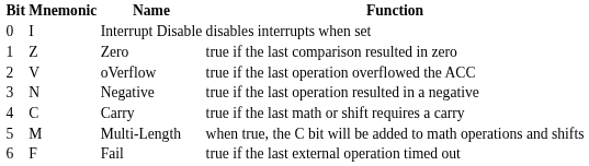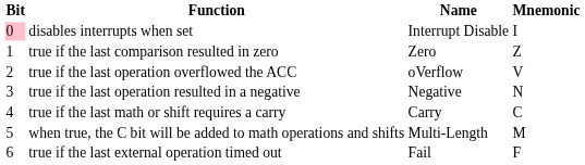columns swapped: Mnemonic <-> Function
Interrupt Disable | Bit: no background -> pink background
